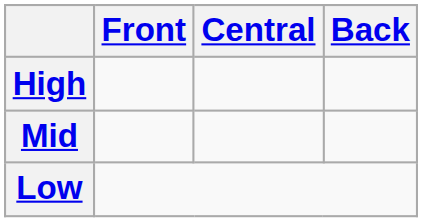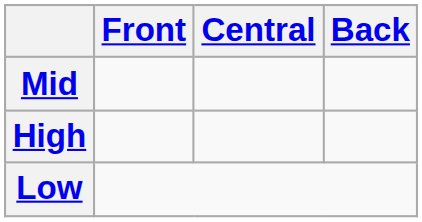rows swapped: High <-> Mid
